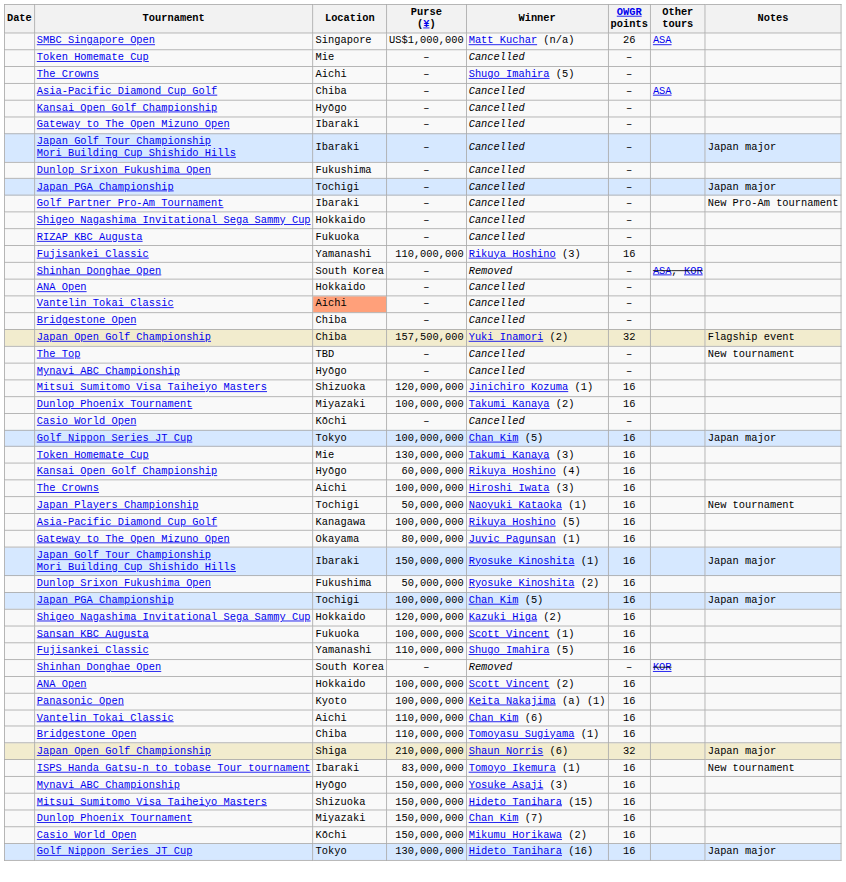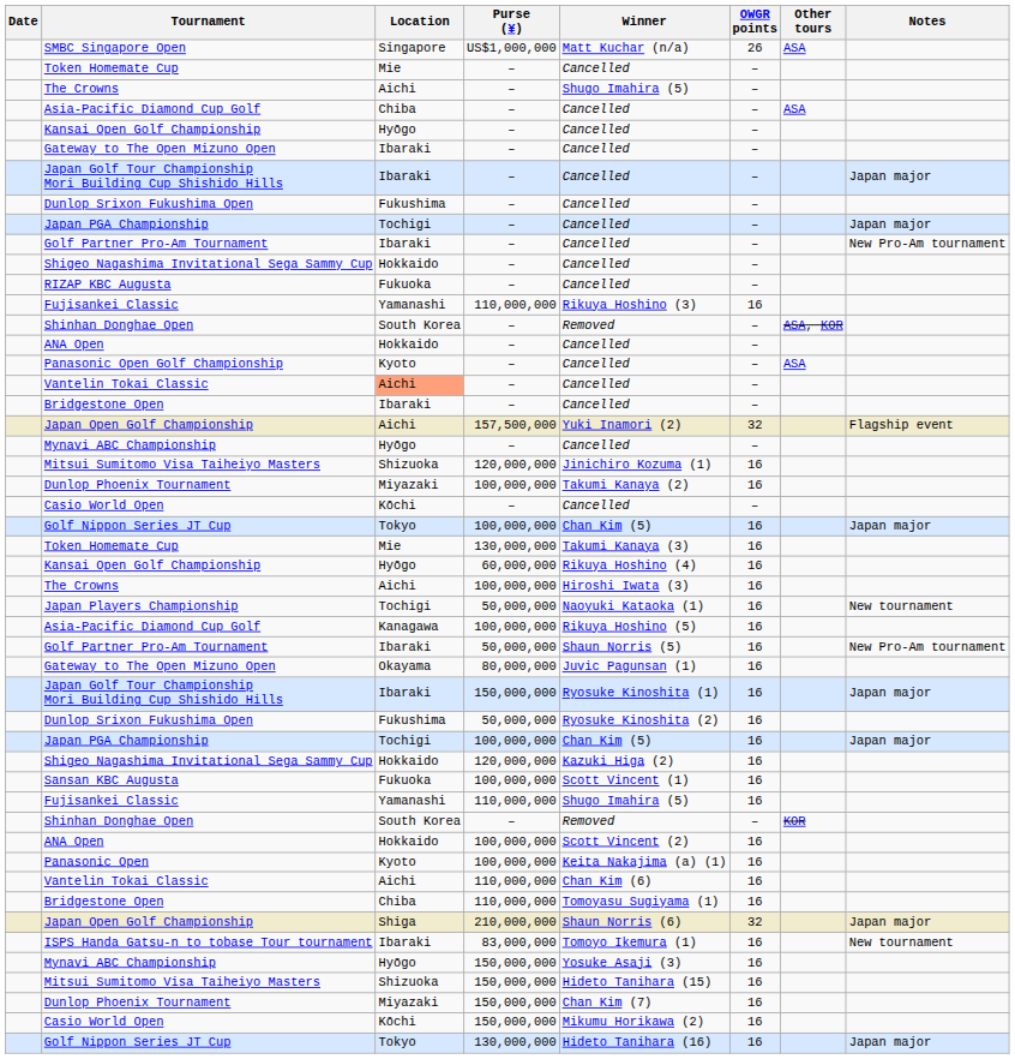+ row: Panasonic Open Golf Championship | Kyoto | – | Cancelled | – | ASA
Bridgestone Open / – | Location: Chiba -> Ibaraki
Japan Open Golf Championship / 157,500,000 | Location: Chiba -> Aichi
- row: The Top | TBD | – | Cancelled | – | New tournament
+ row: Golf Partner Pro-Am Tournament | Ibaraki | 50,000,000 | Shaun Norris (5) | 16 | New Pro-Am tournament
